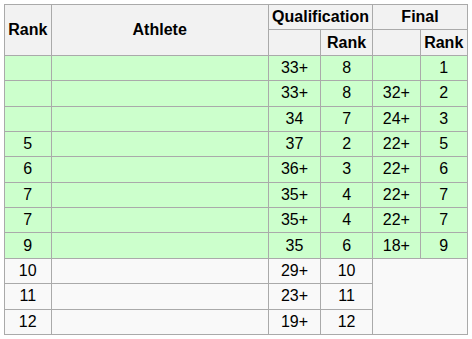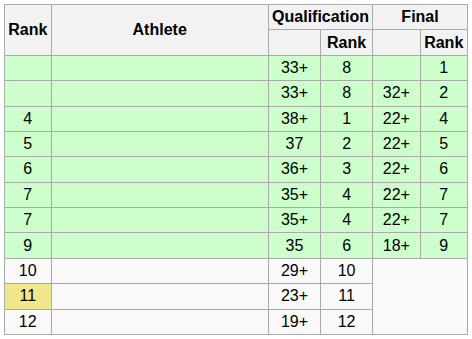- row: 34 | 7 | 24+ | 3
+ row: 4 | 38+ | 1 | 22+ | 4
23+ | Rank: no background -> khaki background
